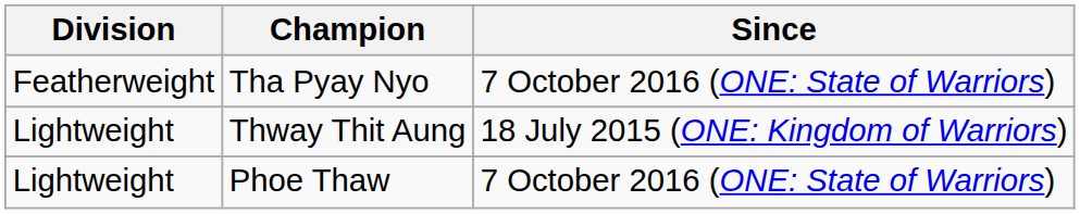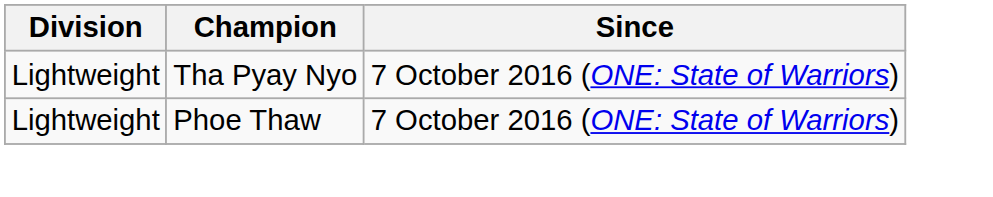Tha Pyay Nyo | Division: Featherweight -> Lightweight
- row: Lightweight | Thway Thit Aung | 18 July 2015 (ONE: Kingdom of Warriors)
